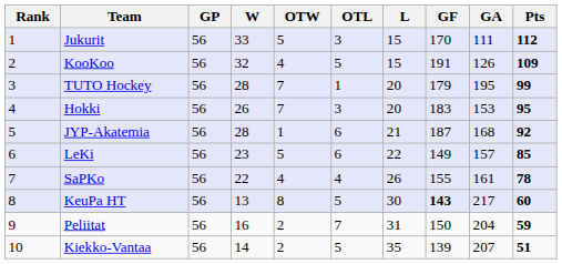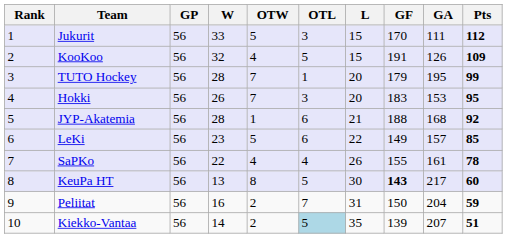JYP-Akatemia | GF: 187 -> 188
Kiekko-Vantaa | OTL: no background -> lightblue background
